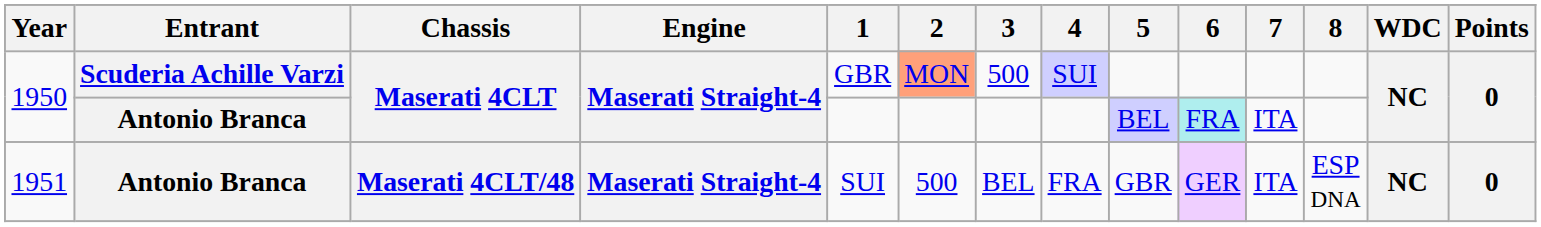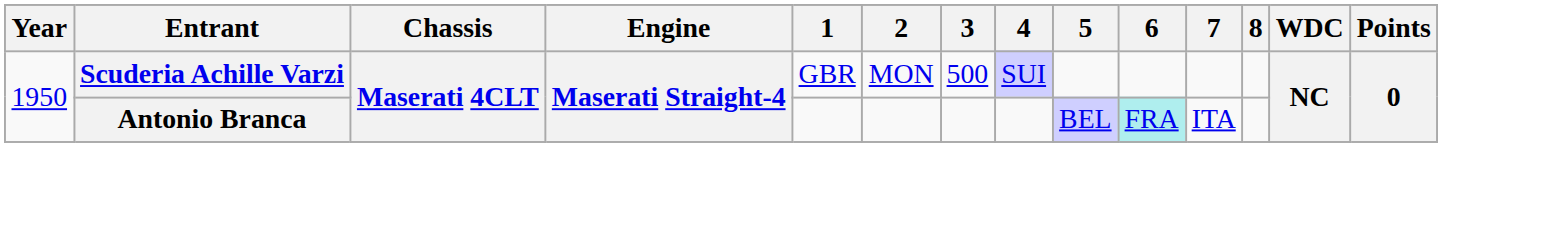1950 / Scuderia Achille Varzi | 2: lightsalmon background -> no background
- row: 1951 | Antonio Branca | Maserati 4CLT/48 | Maserati Straight-4 | SUI | 500 | BEL | FRA | GBR | GER | ITA | ESP DNA | NC | 0
